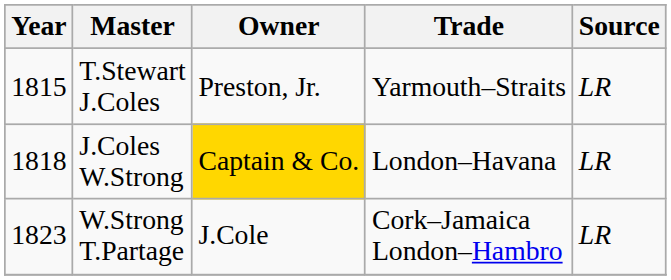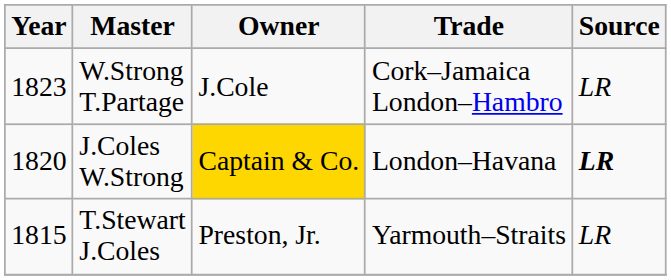rows swapped: T.Stewart J.Coles <-> W.Strong T.Partage
J.Coles W.Strong | Year: 1818 -> 1820
J.Coles W.Strong | Source: normal -> bold
